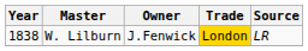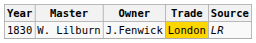W. Lilburn | Year: 1838 -> 1830
